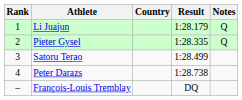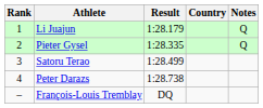columns swapped: Country <-> Result
